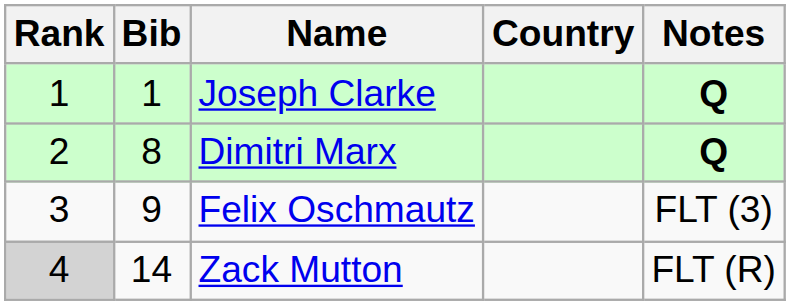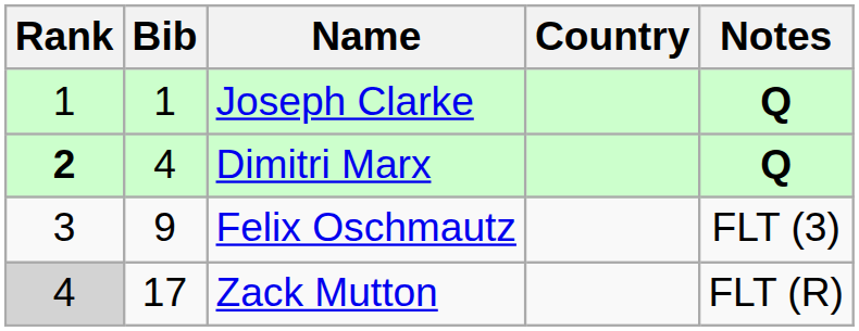Dimitri Marx | Rank: normal -> bold
Dimitri Marx | Bib: 8 -> 4
Zack Mutton | Bib: 14 -> 17
